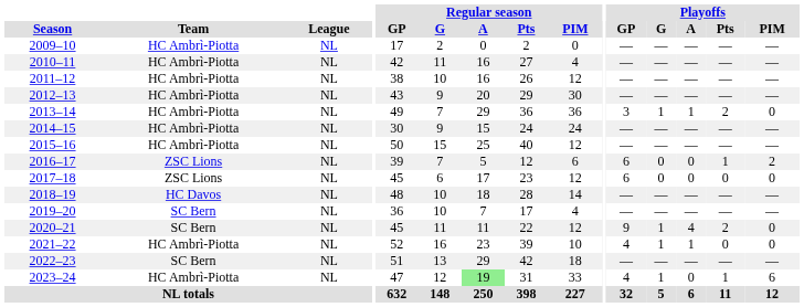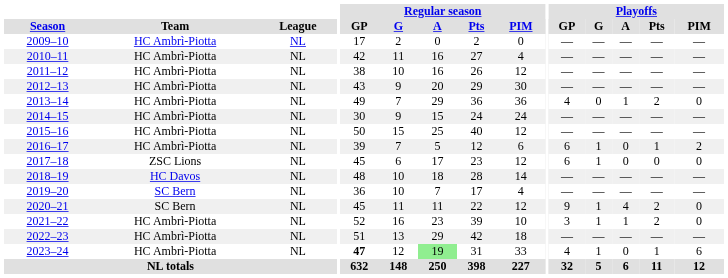2013–14 | Playoffs / GP: 3 -> 4
2013–14 | Playoffs / G: 1 -> 0
2016–17 | Team: ZSC Lions -> HC Ambrì-Piotta
2016–17 | Playoffs / G: 0 -> 1
2017–18 | Playoffs / G: 0 -> 1
2021–22 | Playoffs / GP: 4 -> 3
2021–22 | Playoffs / Pts: 0 -> 2
2022–23 | Team: SC Bern -> HC Ambrì-Piotta
2023–24 | Regular season / GP: normal -> bold
